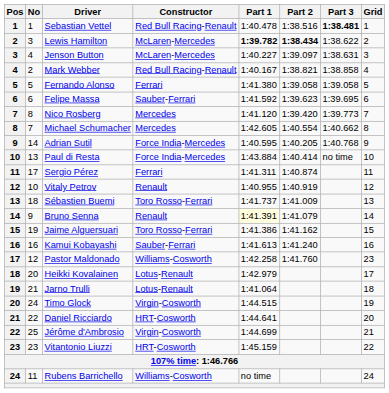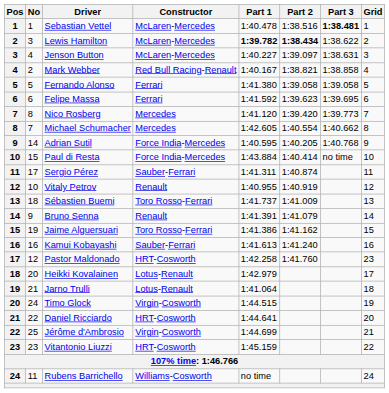Sebastian Vettel | Constructor: Red Bull Racing-Renault -> McLaren-Mercedes
Felipe Massa | Constructor: Sauber-Ferrari -> Ferrari
Paul di Resta | No: 13 -> 15
Sergio Pérez | Constructor: Ferrari -> Sauber-Ferrari
Bruno Senna | Part 1: lightyellow background -> no background
Pastor Maldonado | Constructor: Williams-Cosworth -> HRT-Cosworth
